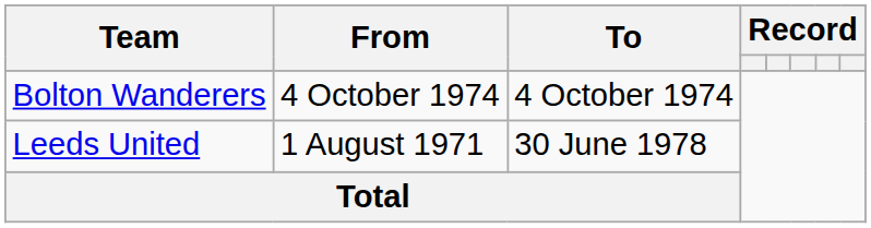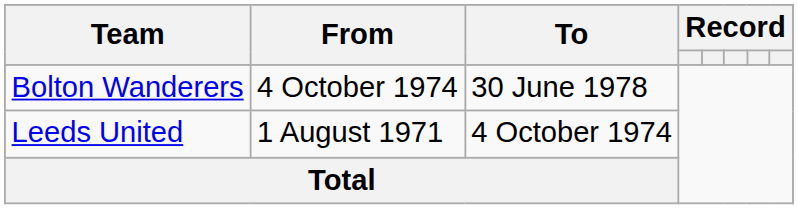Bolton Wanderers | To: 4 October 1974 -> 30 June 1978
Leeds United | To: 30 June 1978 -> 4 October 1974
